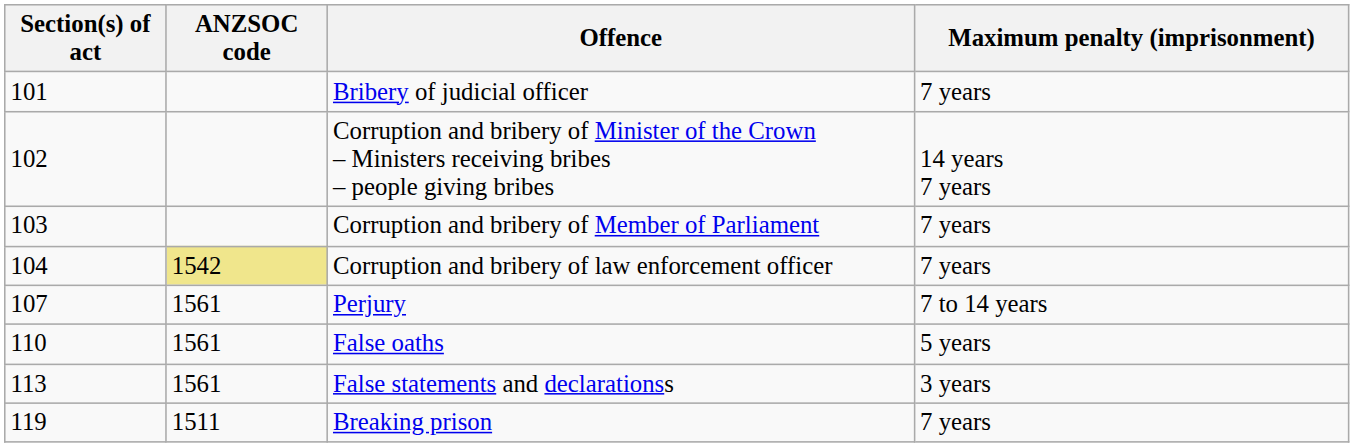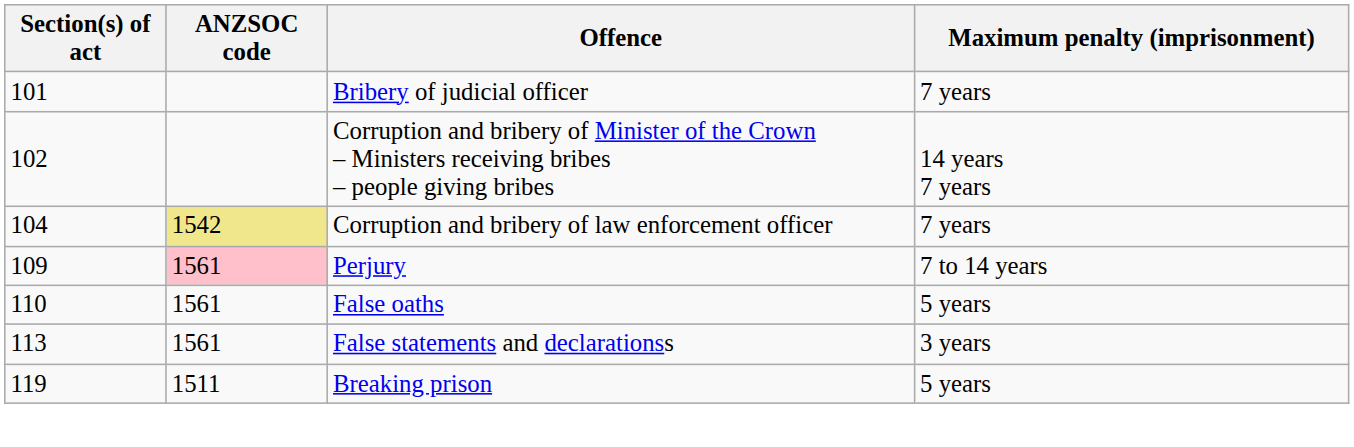- row: 103 | Corruption and bribery of Member of Parliament | 7 years
Perjury | Section(s) of act: 107 -> 109
Perjury | ANZSOC code: no background -> pink background
Breaking prison | Maximum penalty (imprisonment): 7 years -> 5 years
